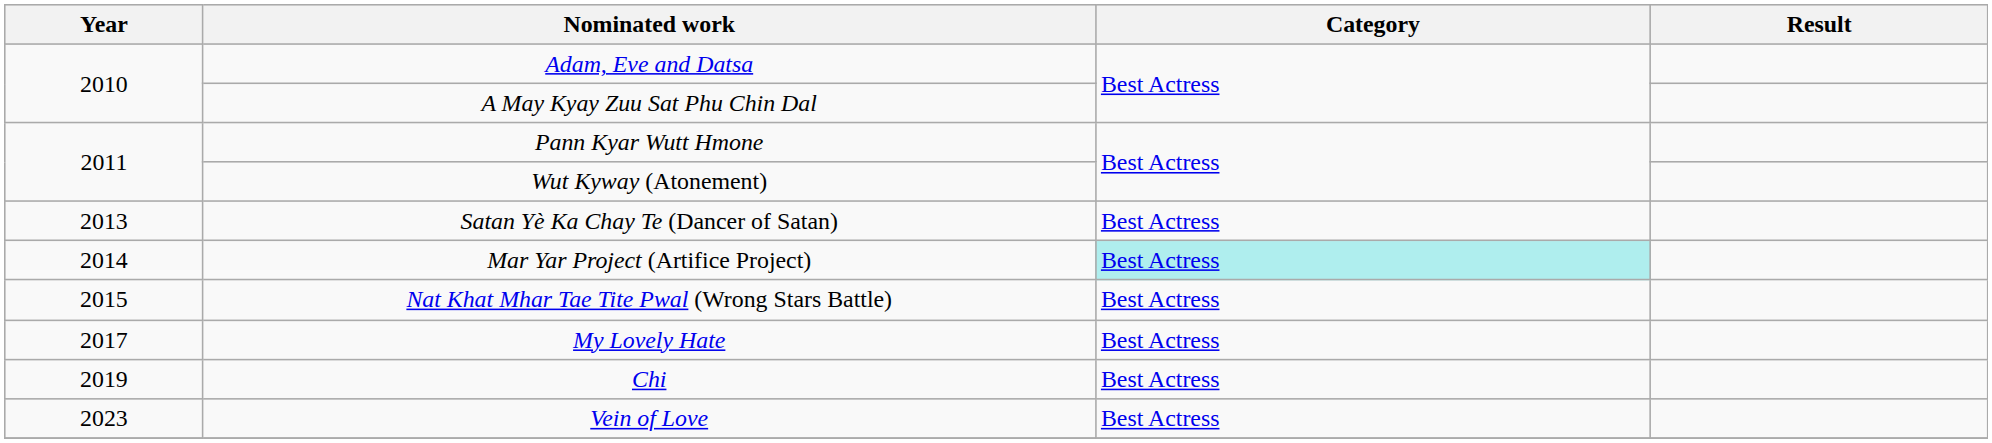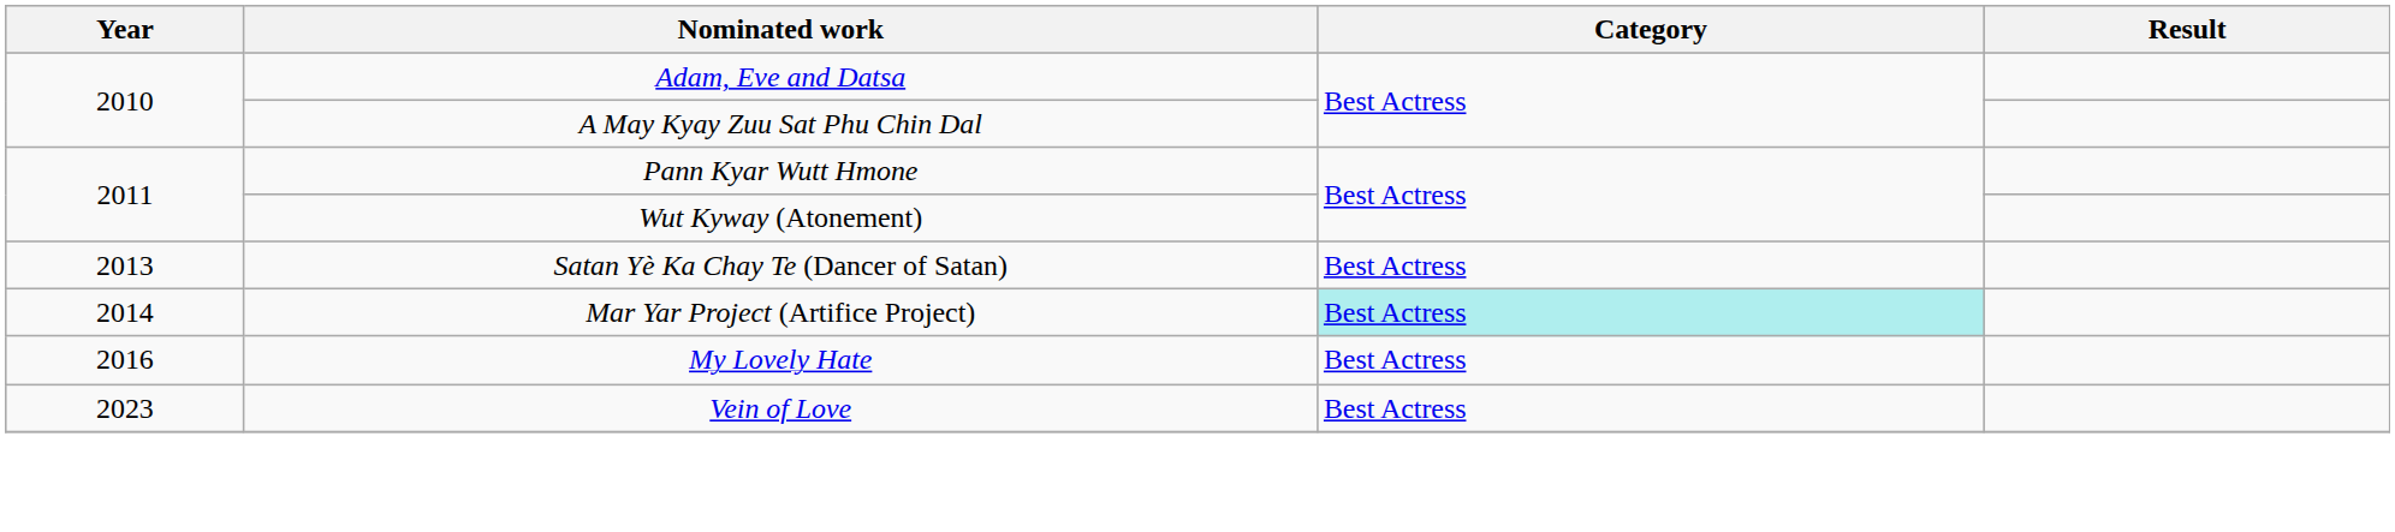- row: 2015 | Nat Khat Mhar Tae Tite Pwal (Wrong Stars Battle) | Best Actress
My Lovely Hate | Year: 2017 -> 2016
- row: 2019 | Chi | Best Actress
